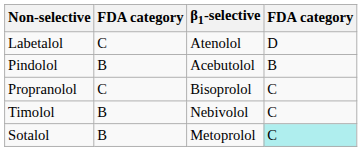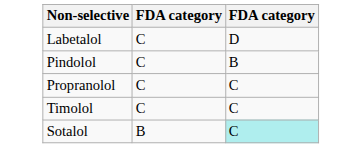- column: β1-selective | Atenolol | Acebutolol | Bisoprolol | Nebivolol | Metoprolol
Pindolol | column 2: B -> C
Timolol | column 2: B -> C
